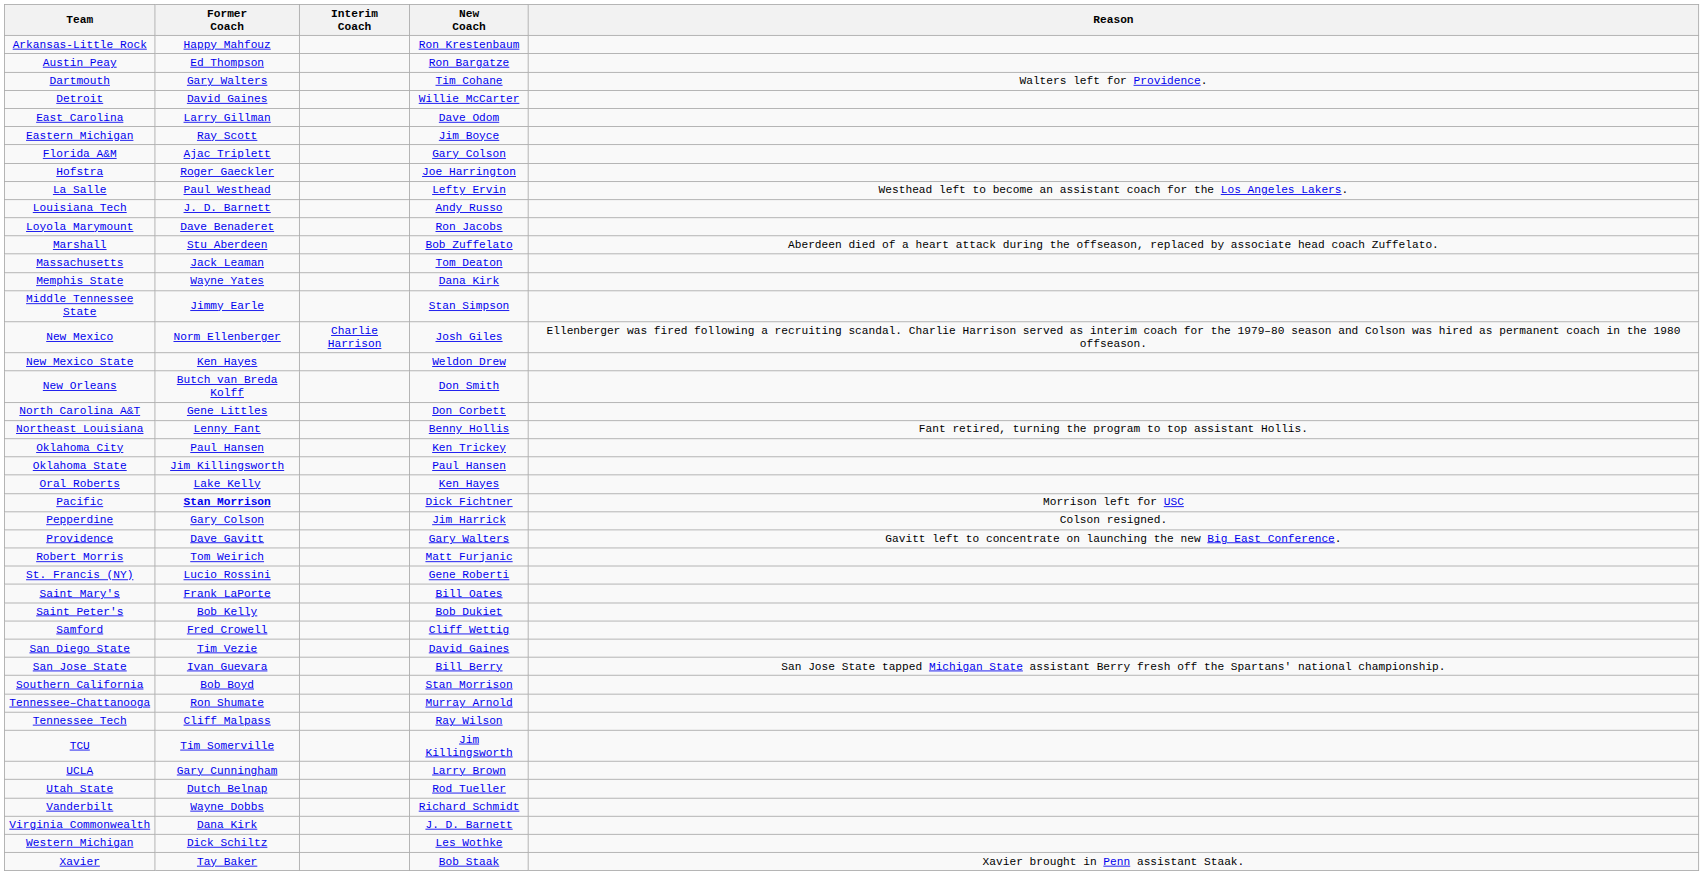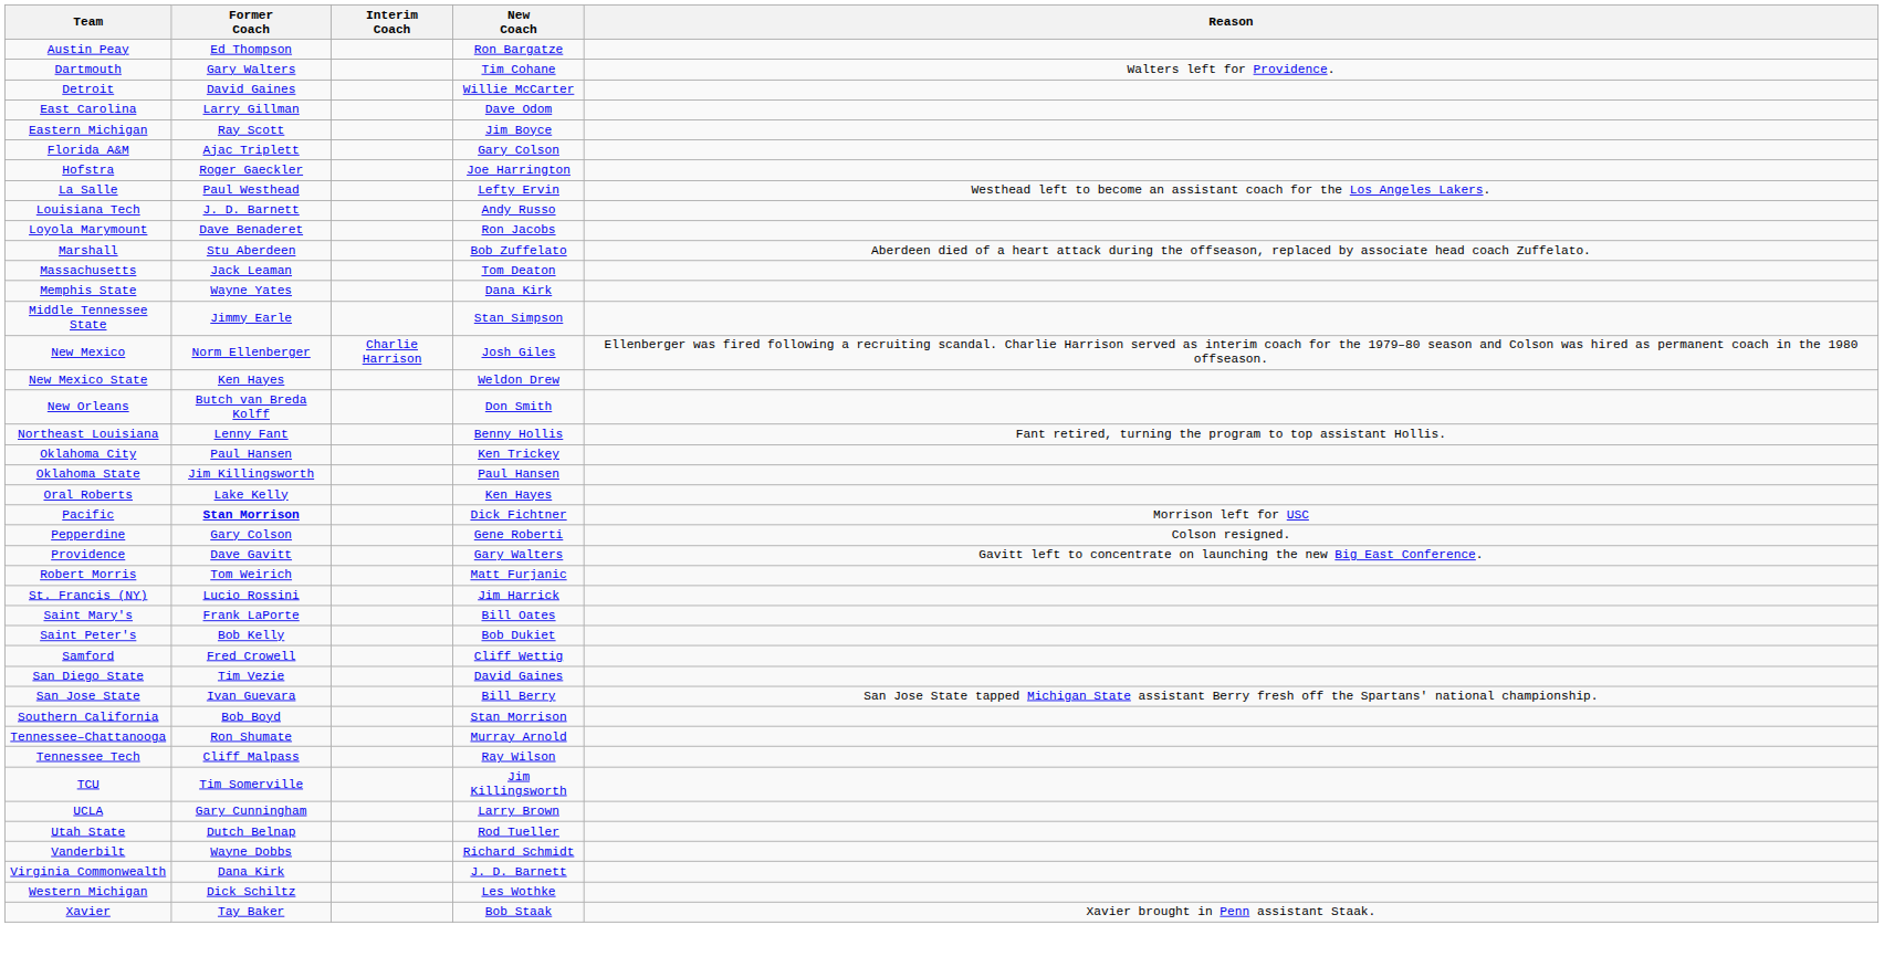- row: Arkansas-Little Rock | Happy Mahfouz | Ron Krestenbaum
- row: North Carolina A&T | Gene Littles | Don Corbett
Pepperdine | New Coach: Jim Harrick -> Gene Roberti
St. Francis (NY) | New Coach: Gene Roberti -> Jim Harrick
